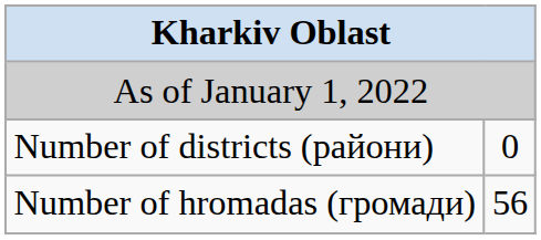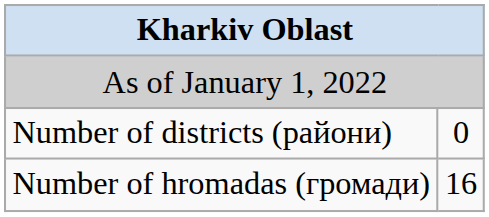Number of hromadas (громади) | column 2: 56 -> 16
